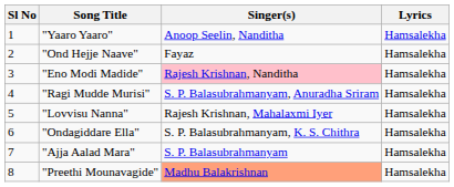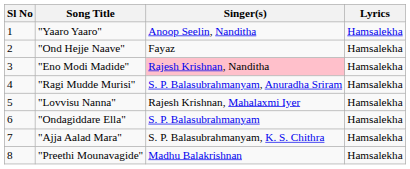"Ondagiddare Ella" | Singer(s): S. P. Balasubrahmanyam, K. S. Chithra -> S. P. Balasubrahmanyam
"Ajja Aalad Mara" | Singer(s): S. P. Balasubrahmanyam -> S. P. Balasubrahmanyam, K. S. Chithra
"Preethi Mounavagide" | Singer(s): lightsalmon background -> no background
